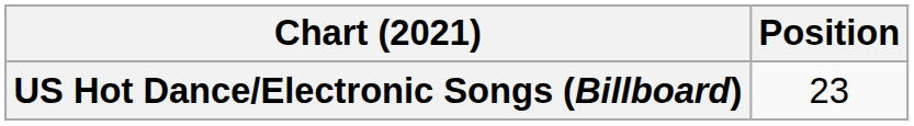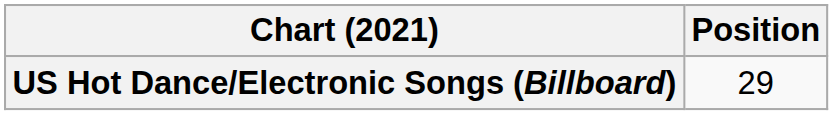US Hot Dance/Electronic Songs (Billboard) | Position: 23 -> 29
